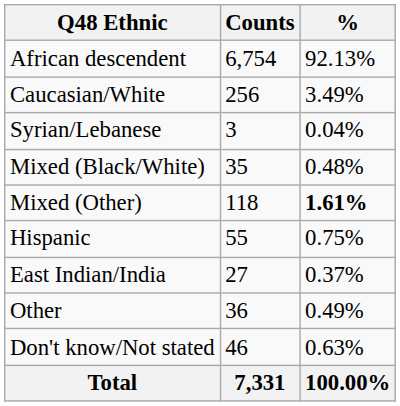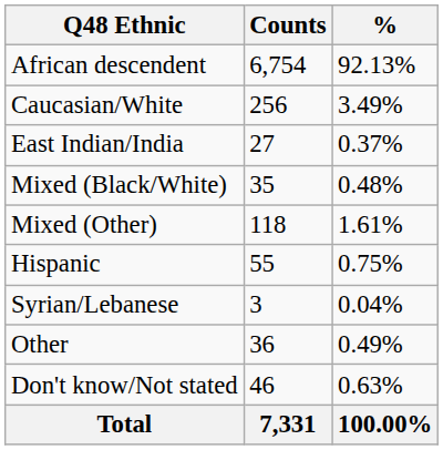rows swapped: East Indian/India <-> Syrian/Lebanese
Mixed (Other) | %: bold -> normal
